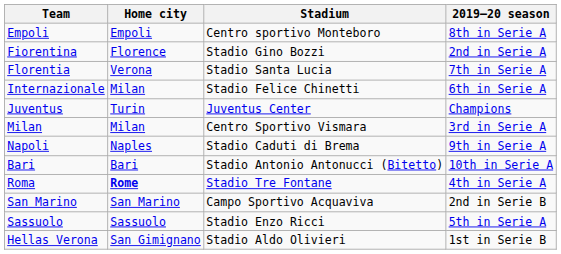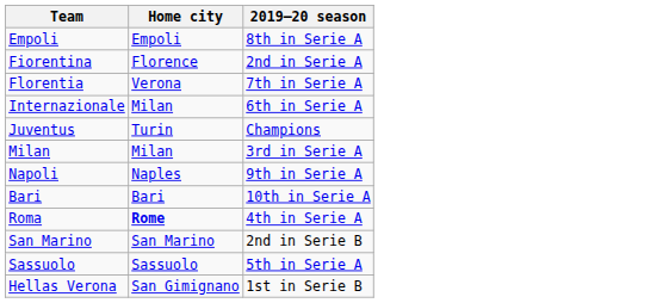- column: Stadium | Centro sportivo Monteboro | Stadio Gino Bozzi | Stadio Santa Lucia | Stadio Felice Chinetti | Juventus Center | Centro Sportivo Vismara | Stadio Caduti di Brema | Stadio Antonio Antonucci (Bitetto) | Stadio Tre Fontane | Campo Sportivo Acquaviva | Stadio Enzo Ricci | Stadio Aldo Olivieri
